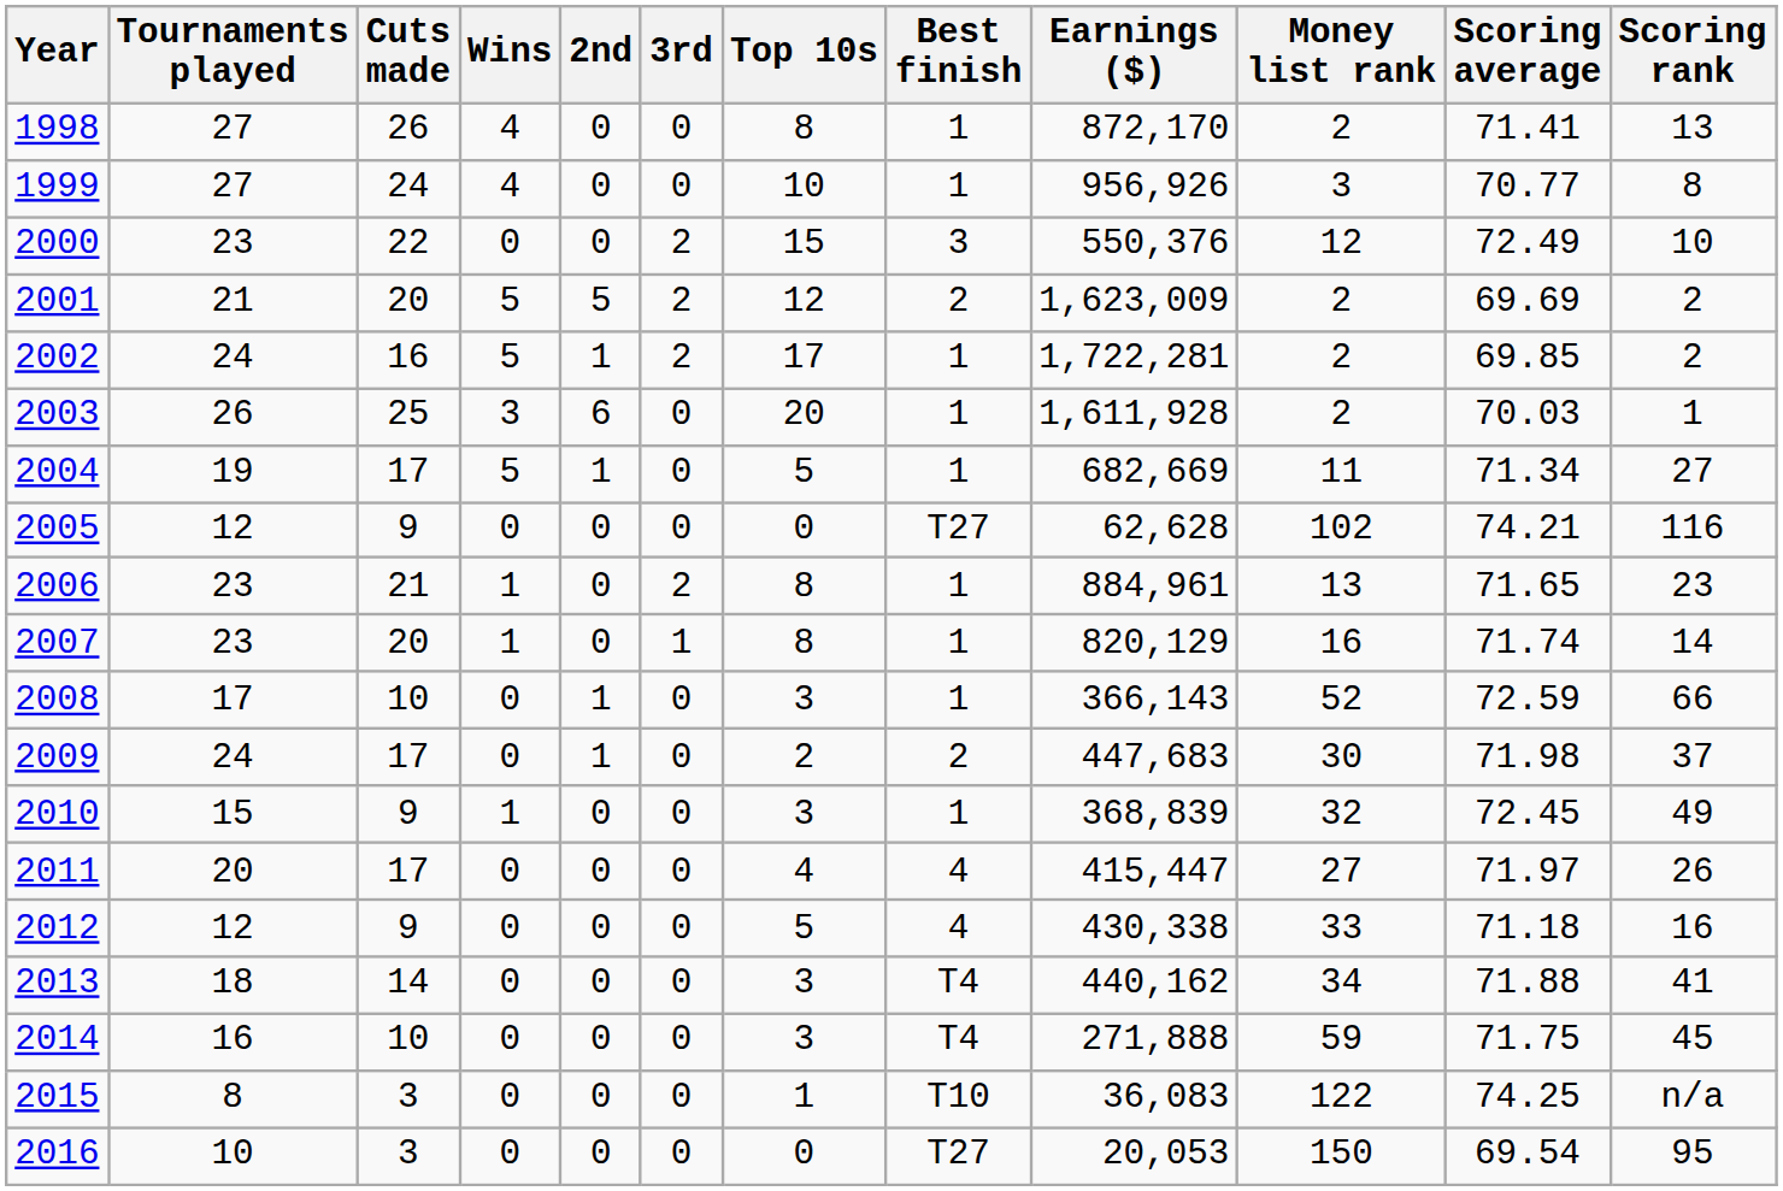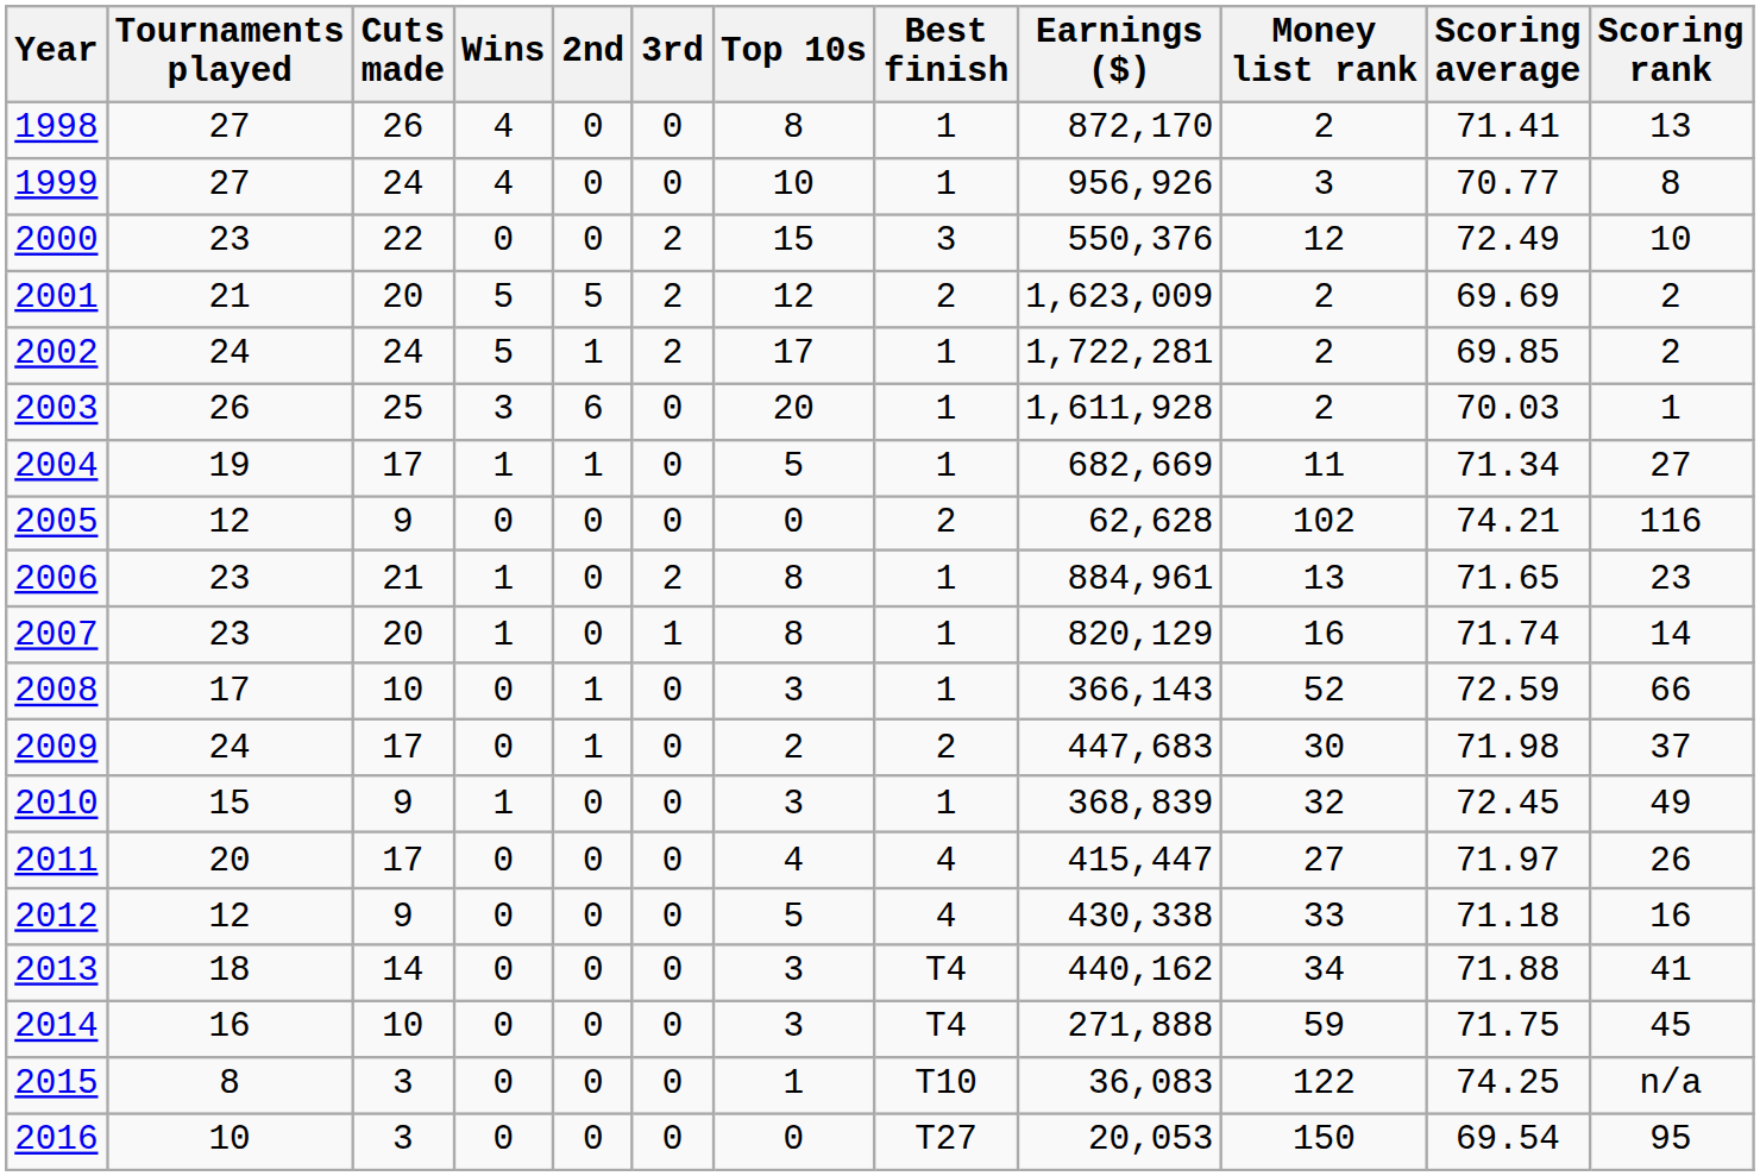2002 | Cuts made: 16 -> 24
2004 | Wins: 5 -> 1
2005 | Best finish: T27 -> 2
